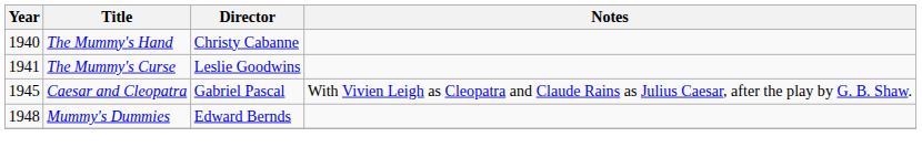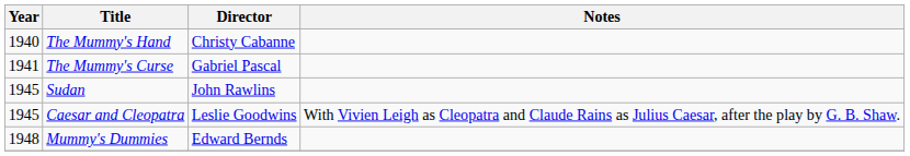The Mummy's Curse | Director: Leslie Goodwins -> Gabriel Pascal
+ row: 1945 | Sudan | John Rawlins
Caesar and Cleopatra | Director: Gabriel Pascal -> Leslie Goodwins
